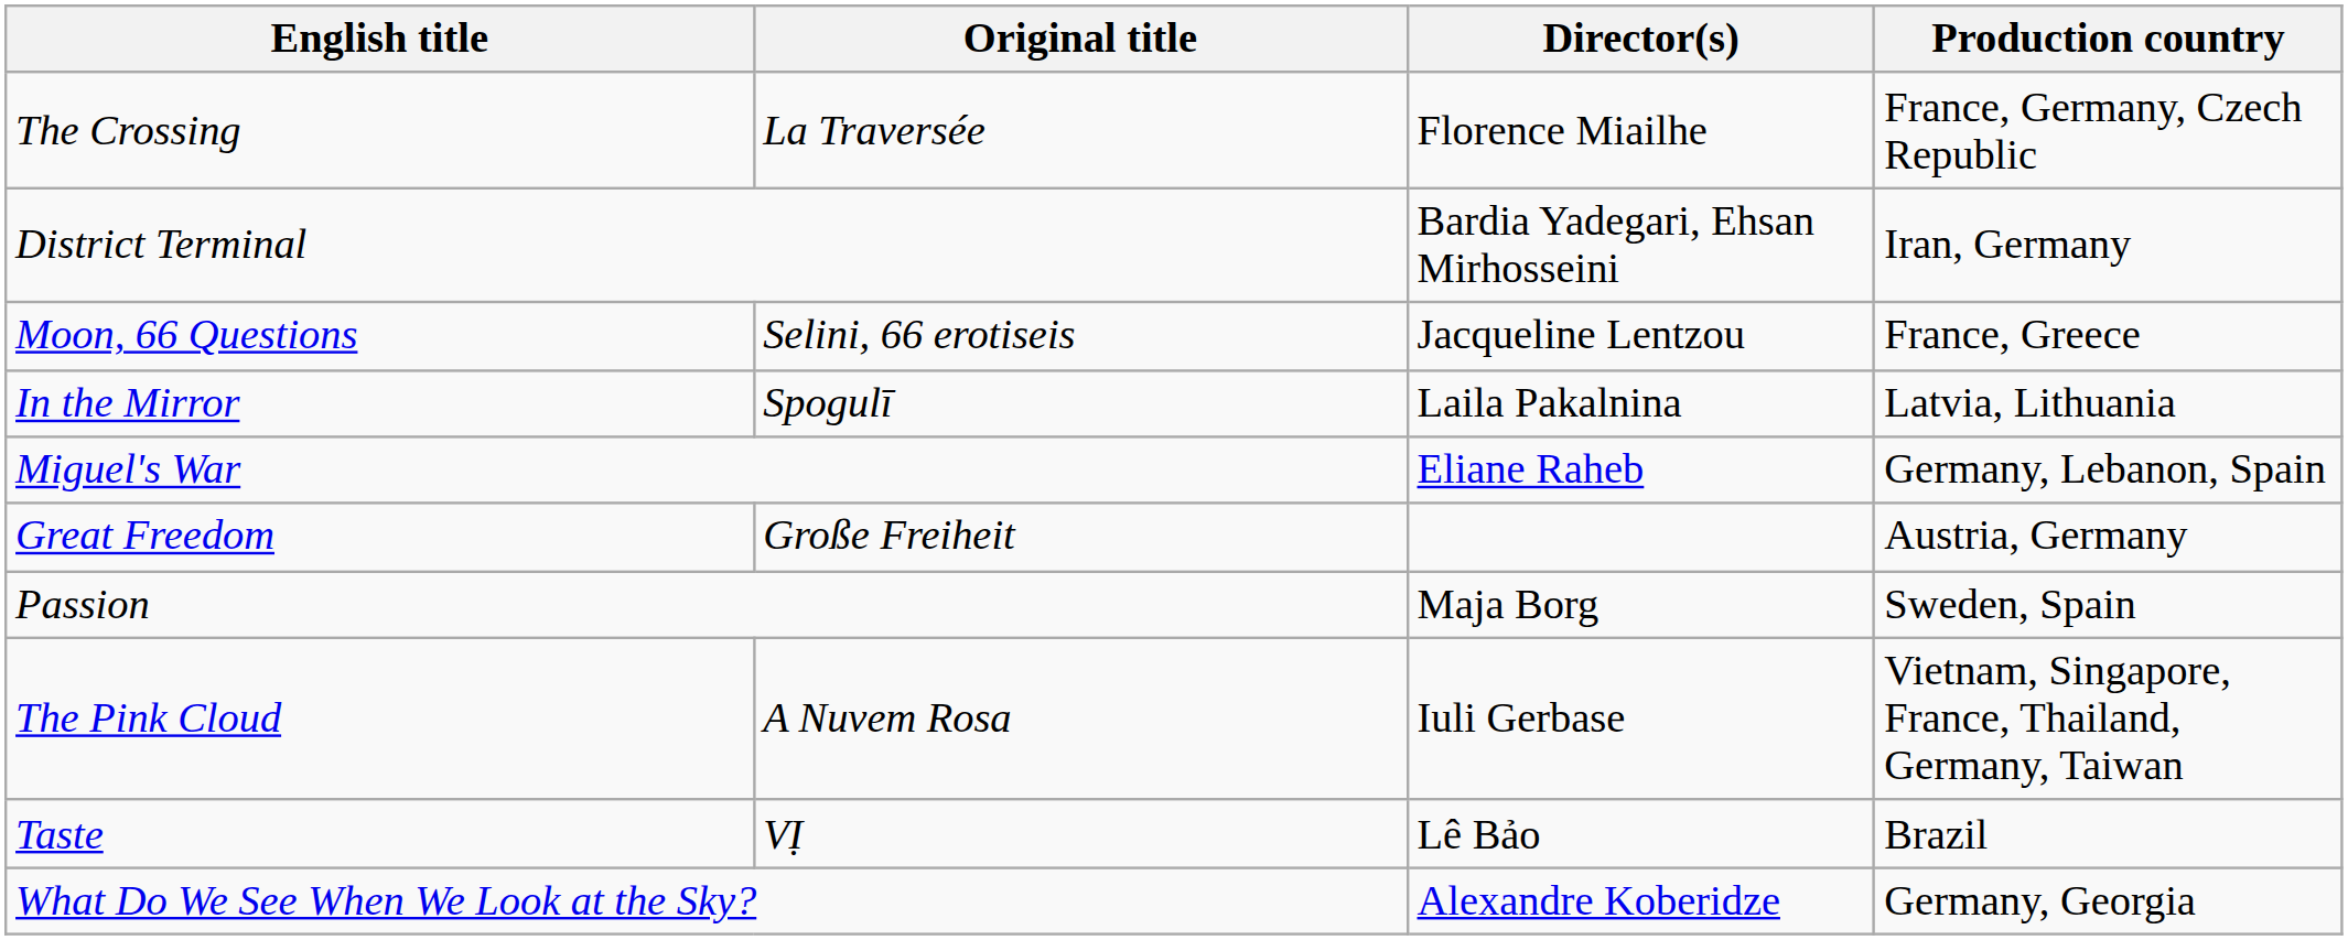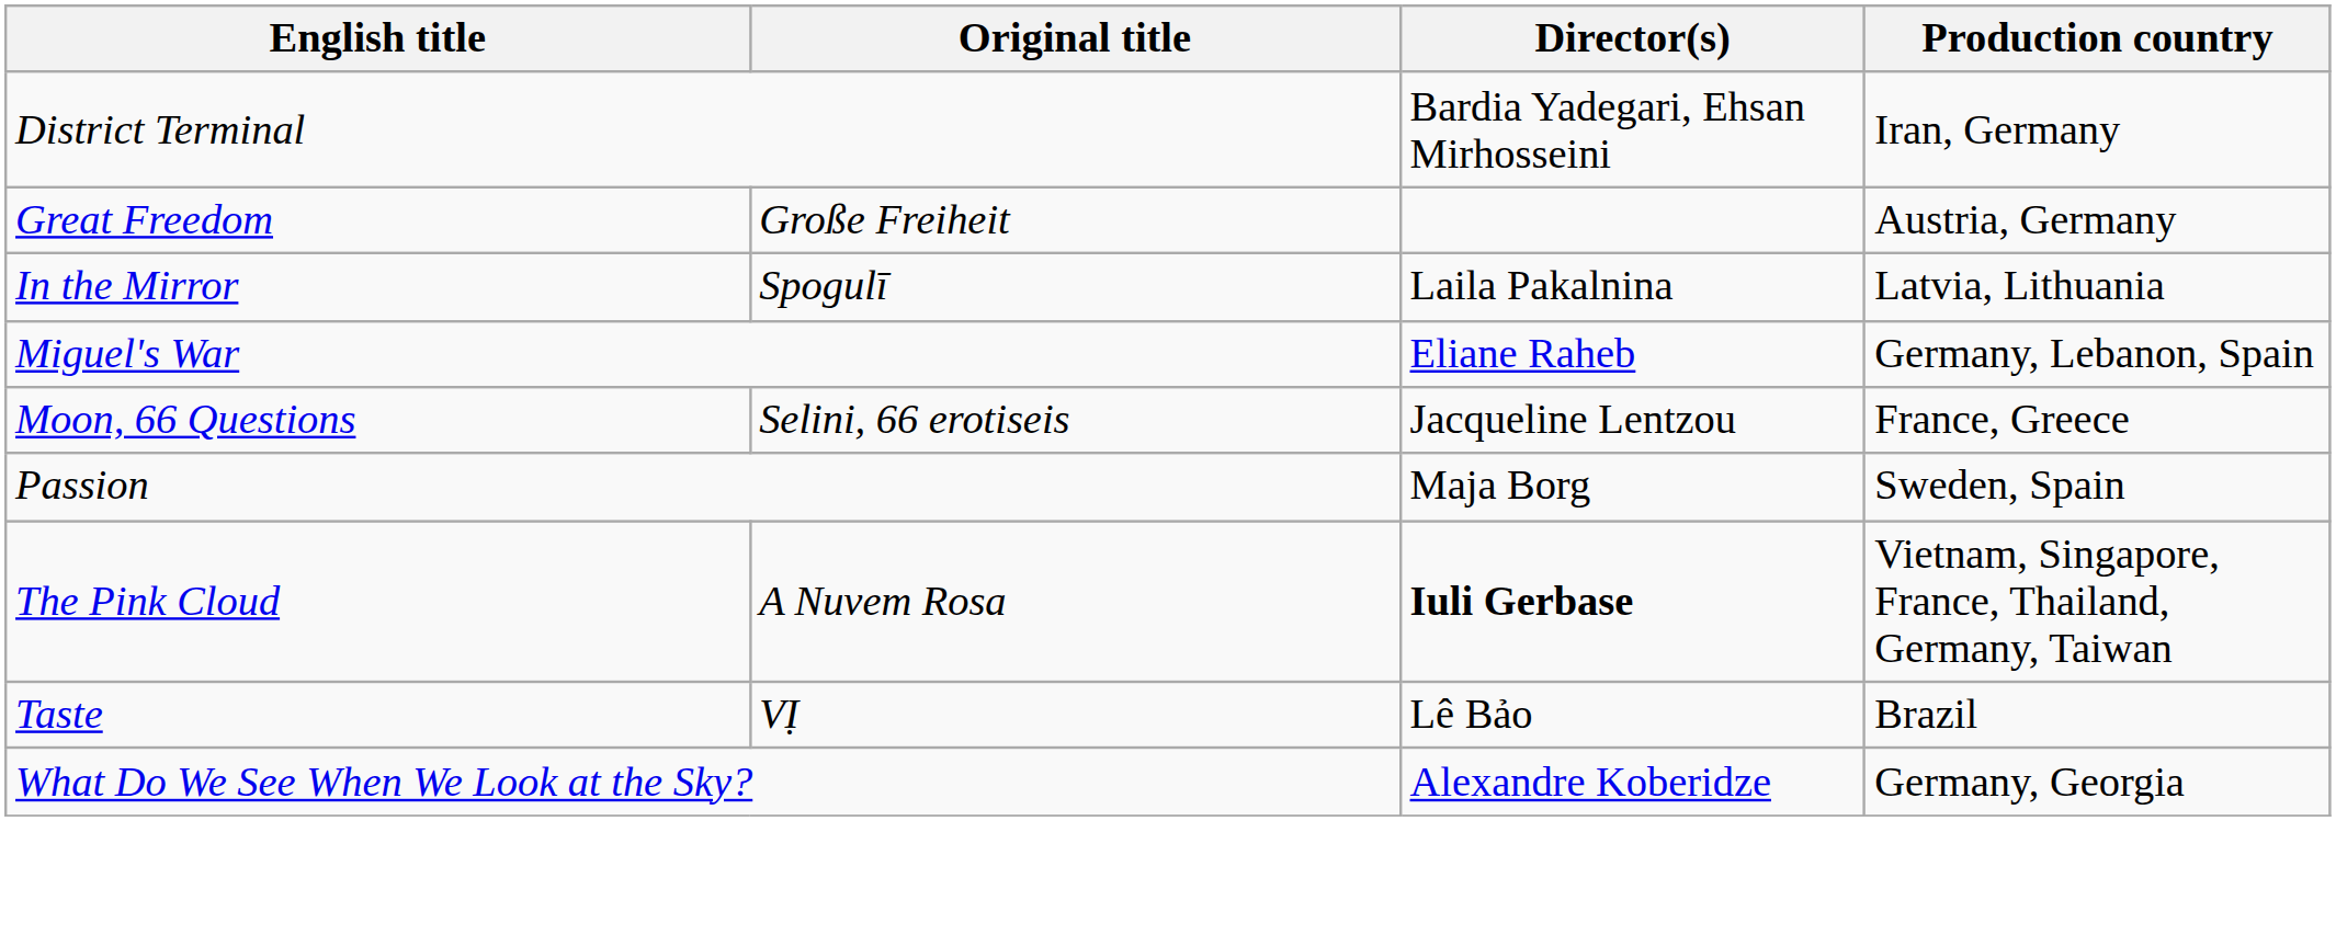- row: The Crossing | La Traversée | Florence Miailhe | France, Germany, Czech Republic
rows swapped: Great Freedom <-> Moon, 66 Questions
The Pink Cloud | Director(s): normal -> bold
